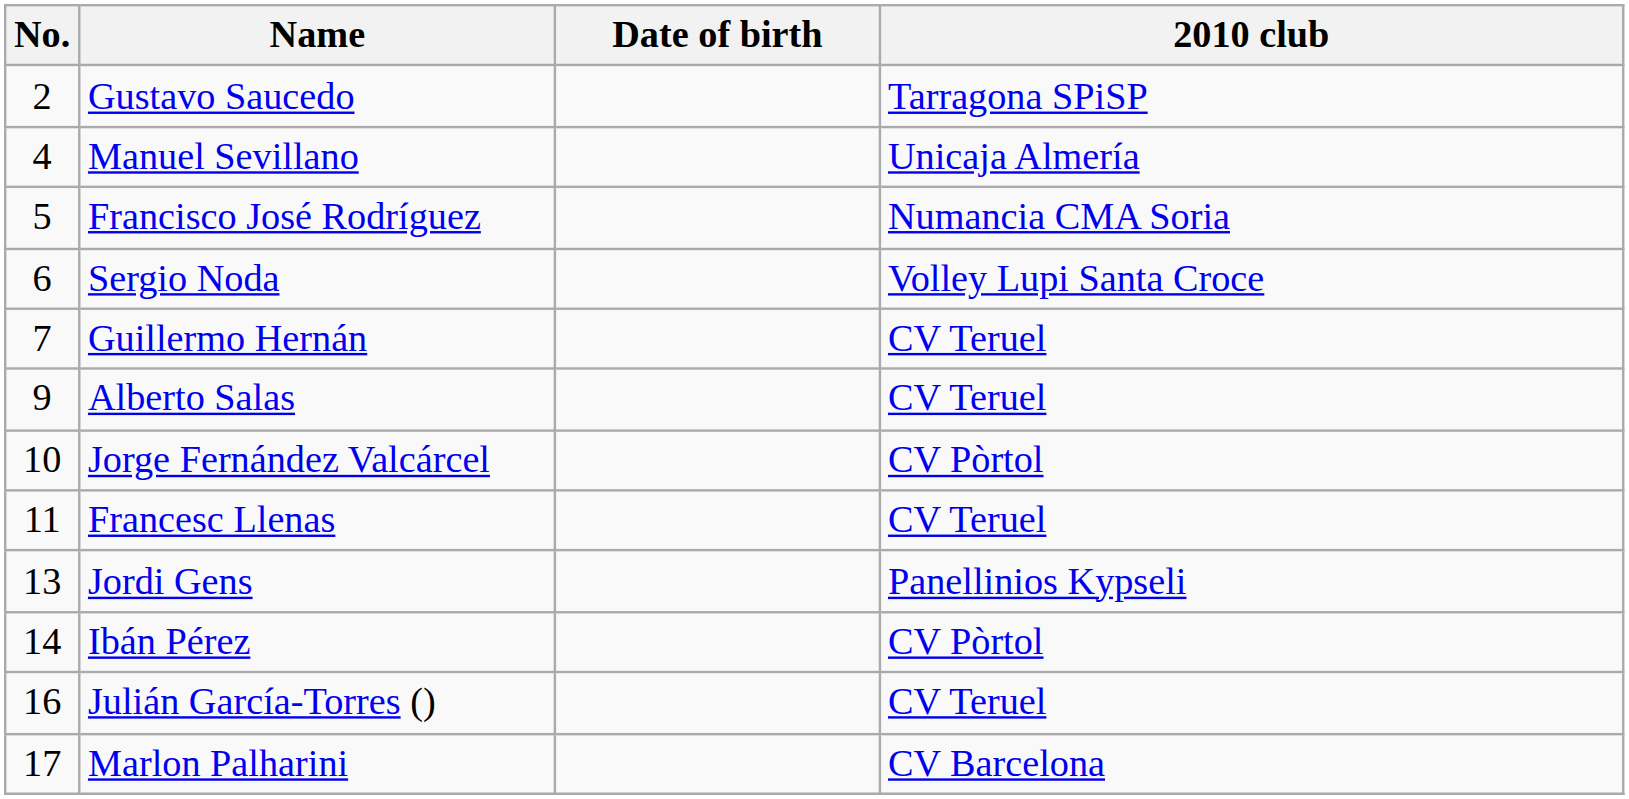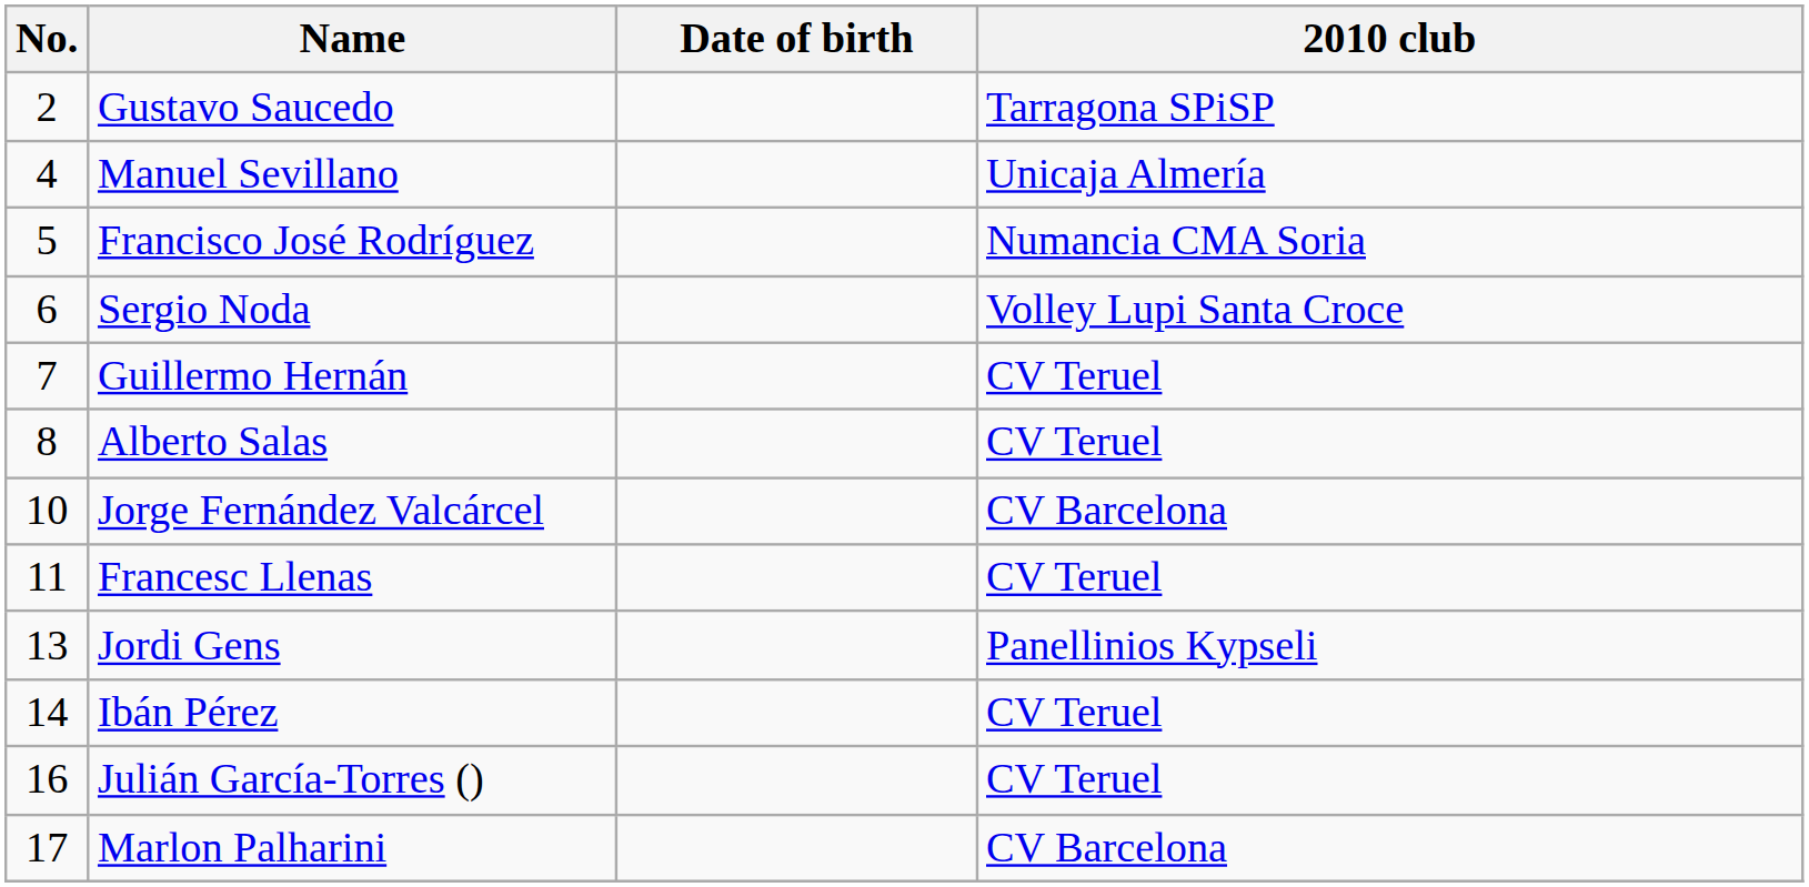Alberto Salas | No.: 9 -> 8
Jorge Fernández Valcárcel | 2010 club: CV Pòrtol -> CV Barcelona
Ibán Pérez | 2010 club: CV Pòrtol -> CV Teruel
